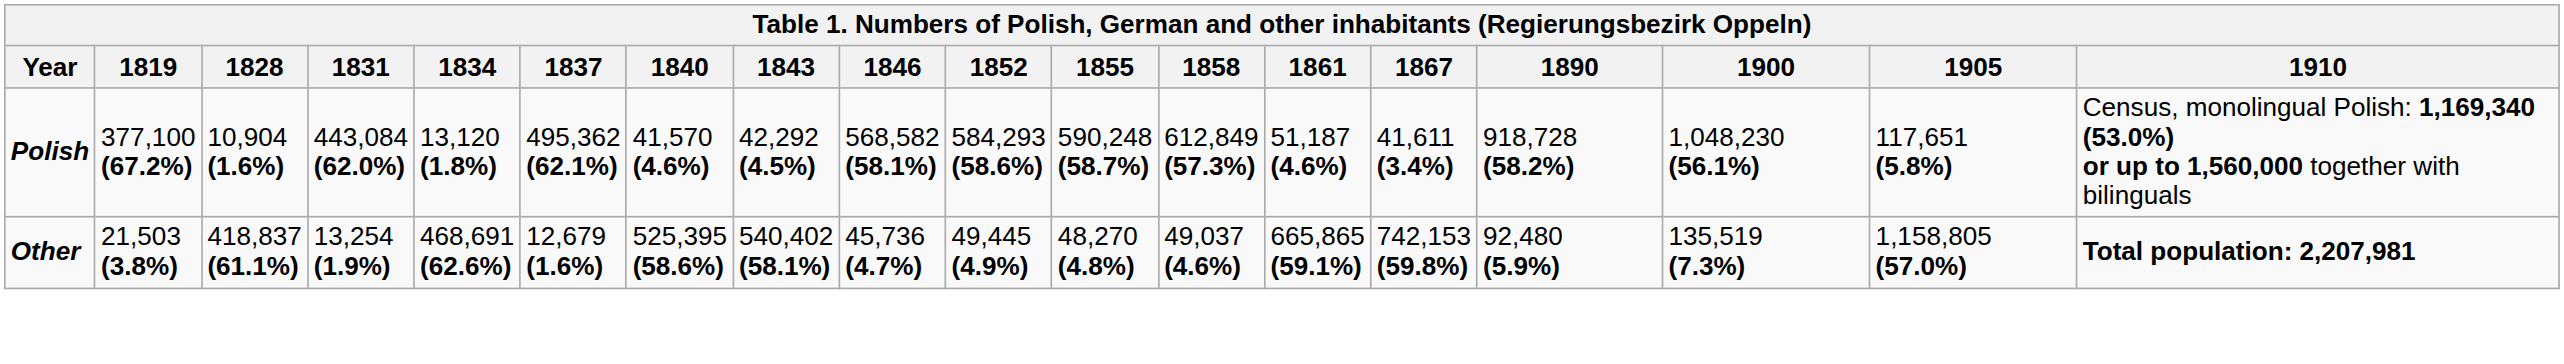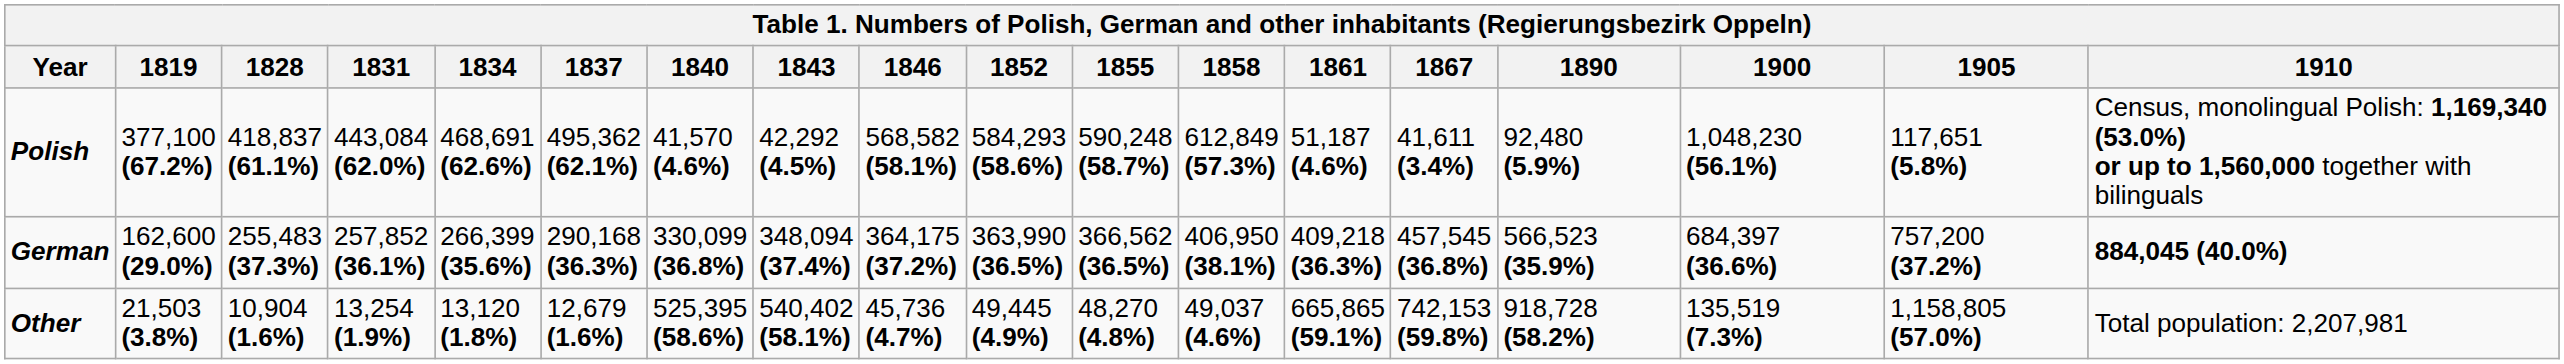Polish | 1828: 10,904 (1.6%) -> 418,837 (61.1%)
Polish | 1834: 13,120 (1.8%) -> 468,691 (62.6%)
Polish | 1890: 918,728 (58.2%) -> 92,480 (5.9%)
+ row: German | 162,600 (29.0%) | 255,483 (37.3%) | 257,852 (36.1%) | 266,399 (35.6%) | 290,168 (36.3%) | 330,099 (36.8%) | 348,094 (37.4%) | 364,175 (37.2%) | 363,990 (36.5%) | 366,562 (36.5%) | 406,950 (38.1%) | 409,218 (36.3%) | 457,545 (36.8%) | 566,523 (35.9%) | 684,397 (36.6%) | 757,200 (37.2%) | 884,045 (40.0%)
Other | 1828: 418,837 (61.1%) -> 10,904 (1.6%)
Other | 1834: 468,691 (62.6%) -> 13,120 (1.8%)
Other | 1890: 92,480 (5.9%) -> 918,728 (58.2%)
Other | 1910: bold -> normal
